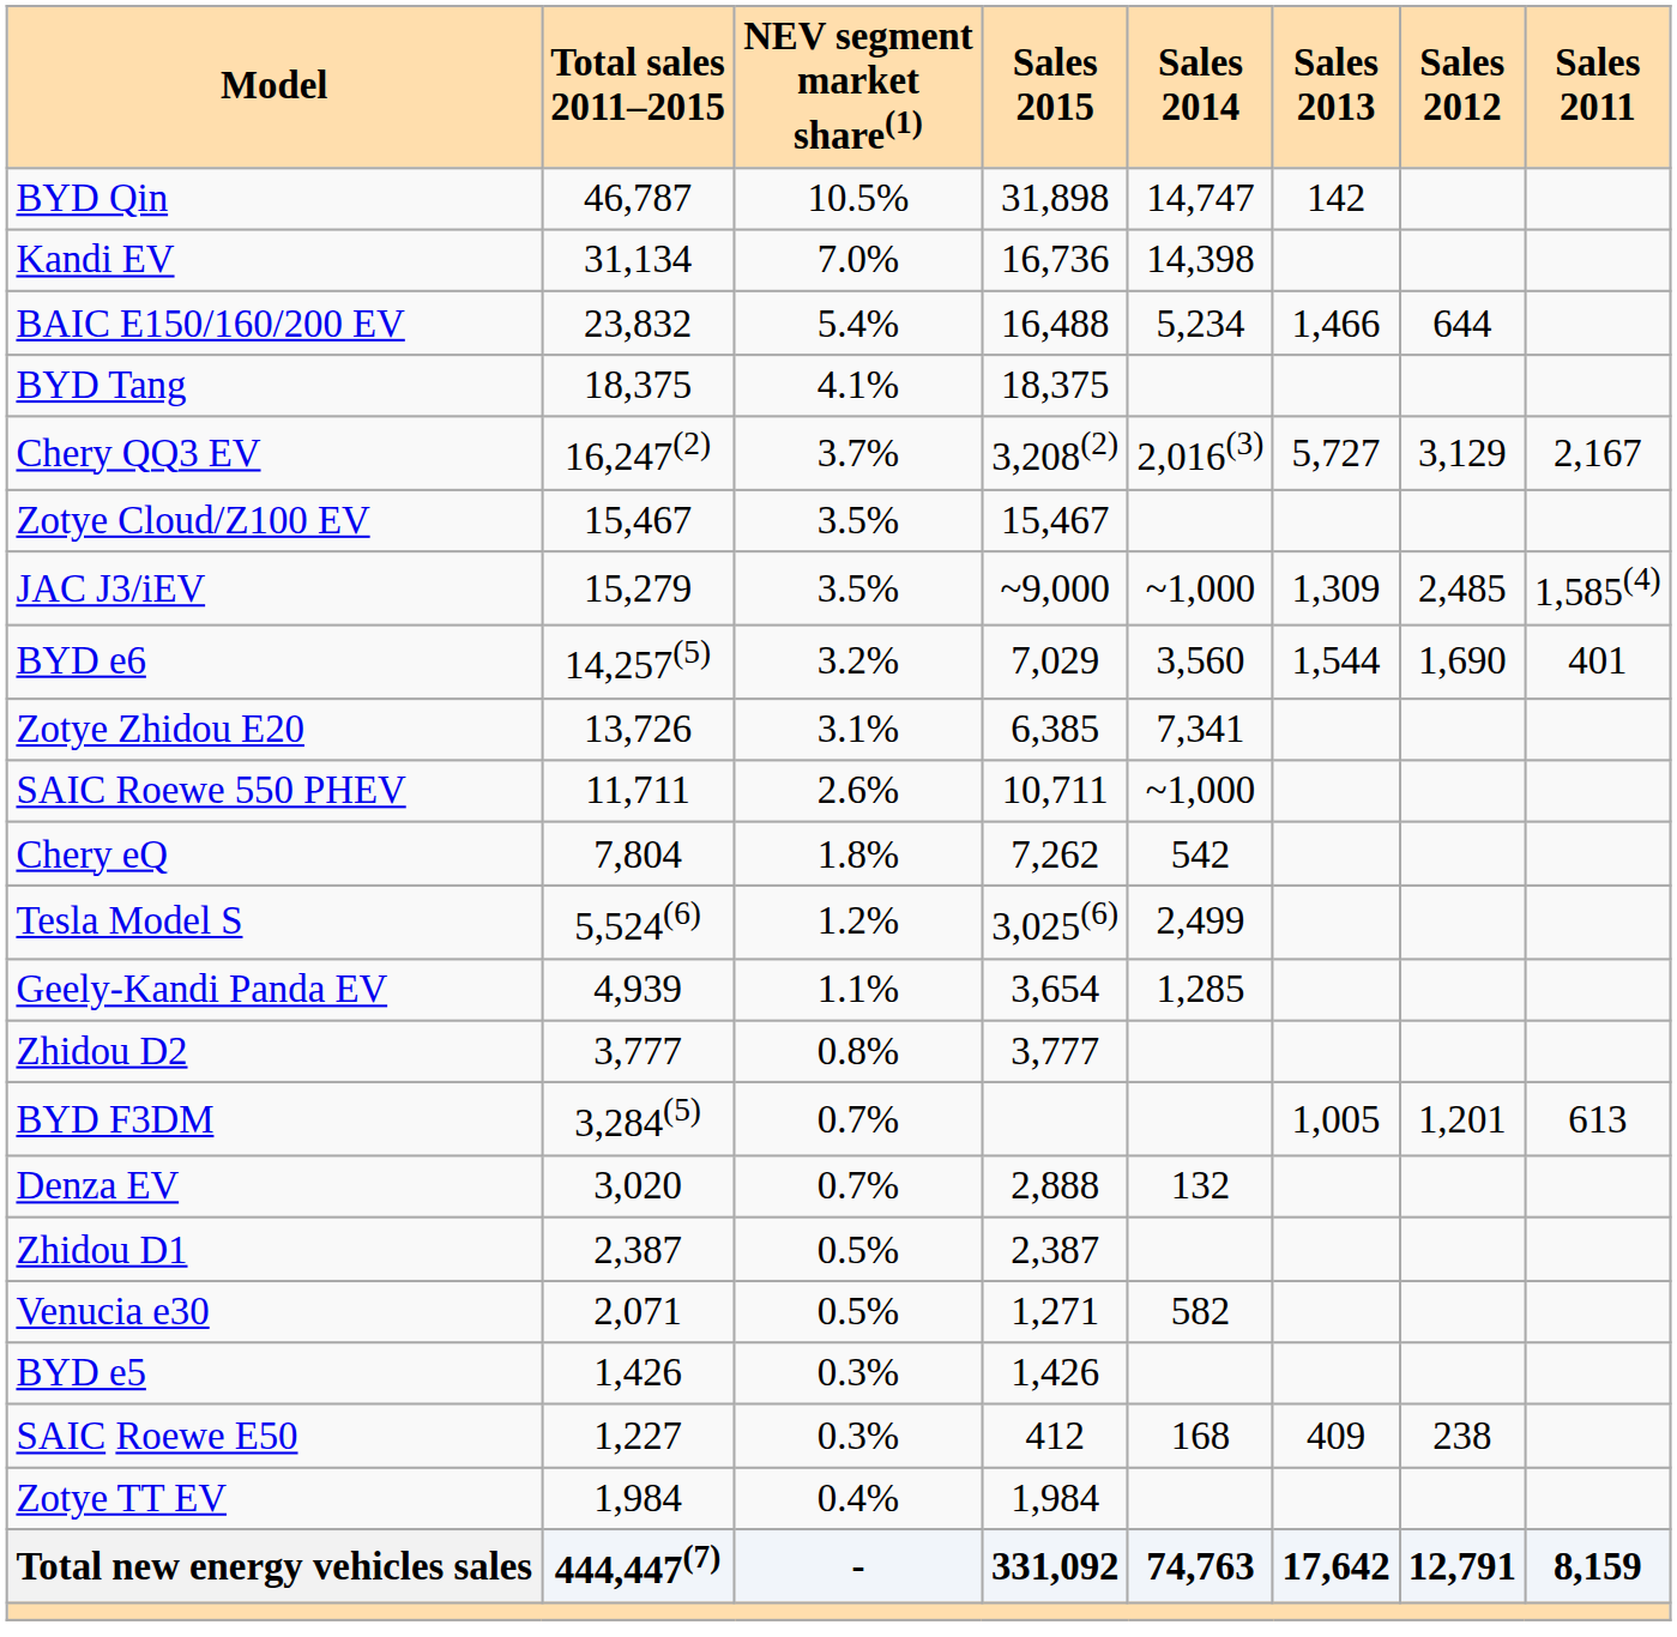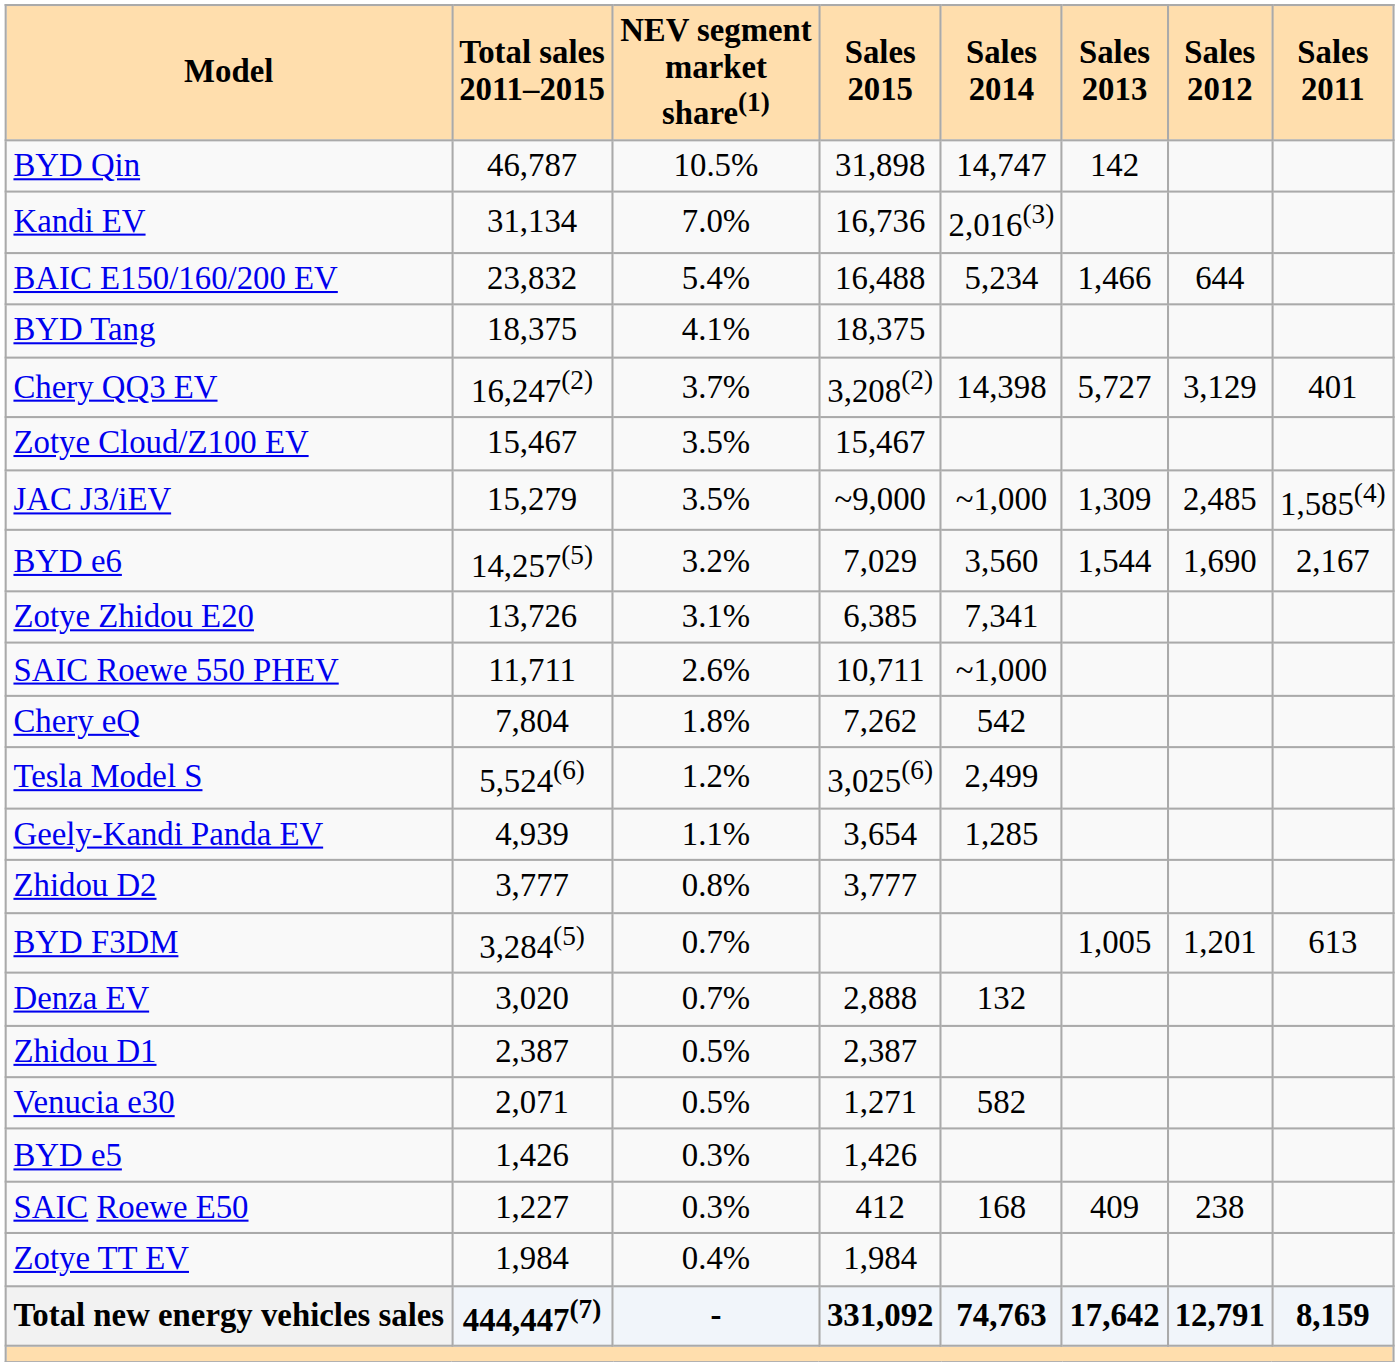Kandi EV | Sales 2014: 14,398 -> 2,016(3)
Chery QQ3 EV | Sales 2014: 2,016(3) -> 14,398
Chery QQ3 EV | Sales 2011: 2,167 -> 401
BYD e6 | Sales 2011: 401 -> 2,167
